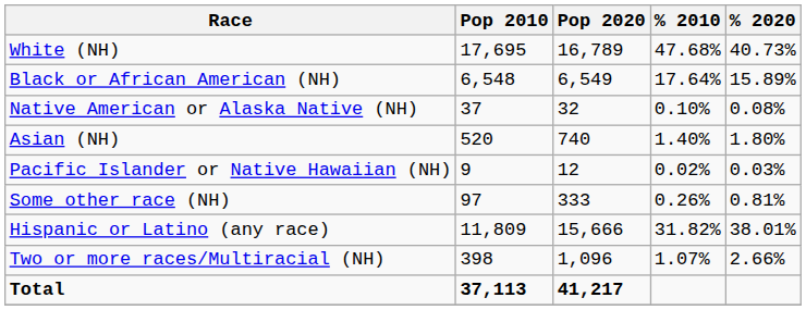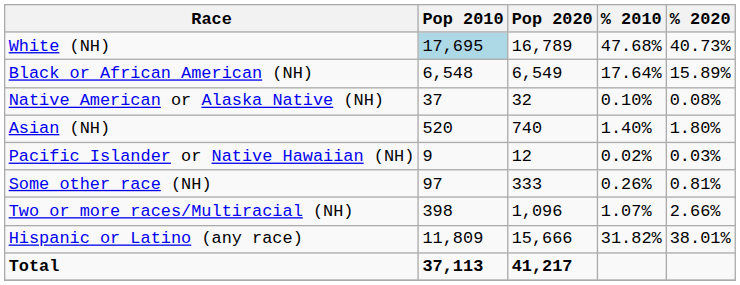White (NH) | Pop 2010: no background -> lightblue background
rows swapped: Two or more races/Multiracial (NH) <-> Hispanic or Latino (any race)
